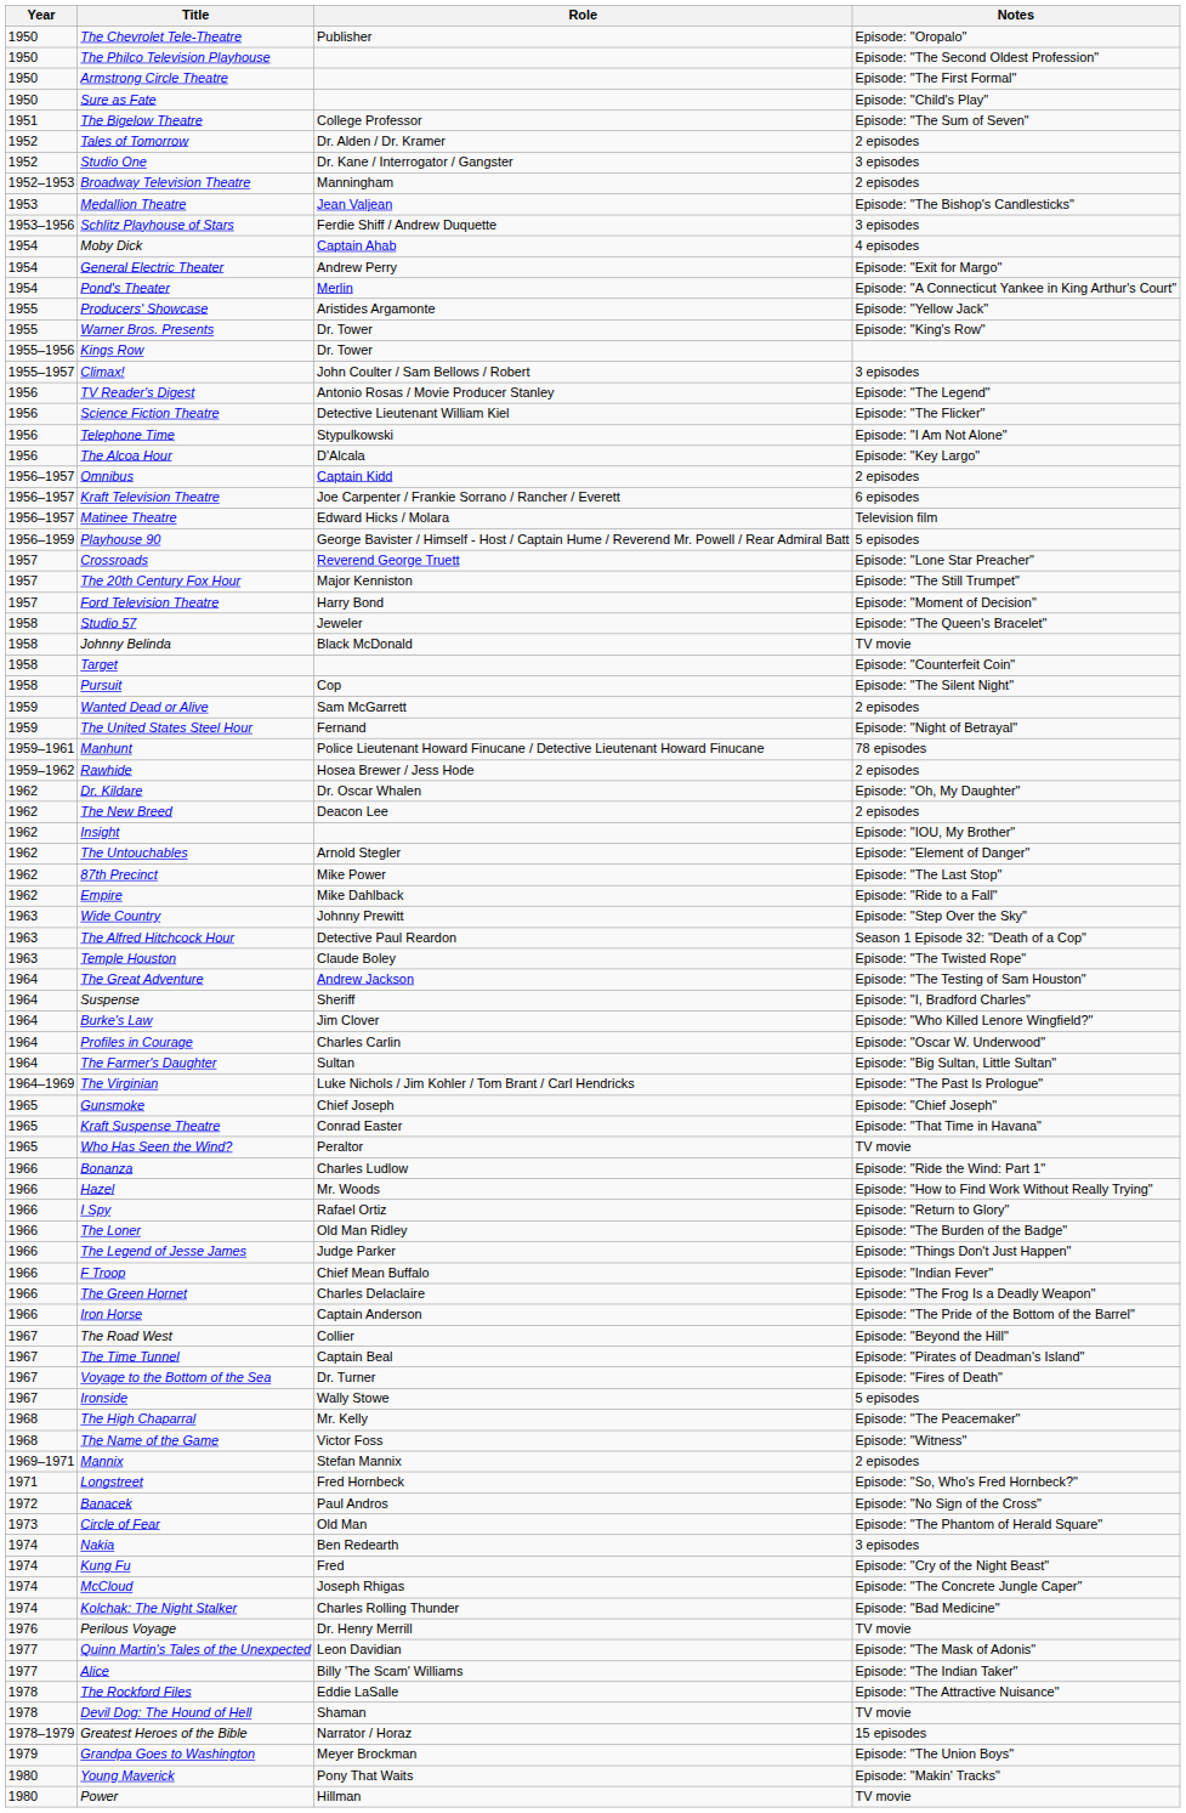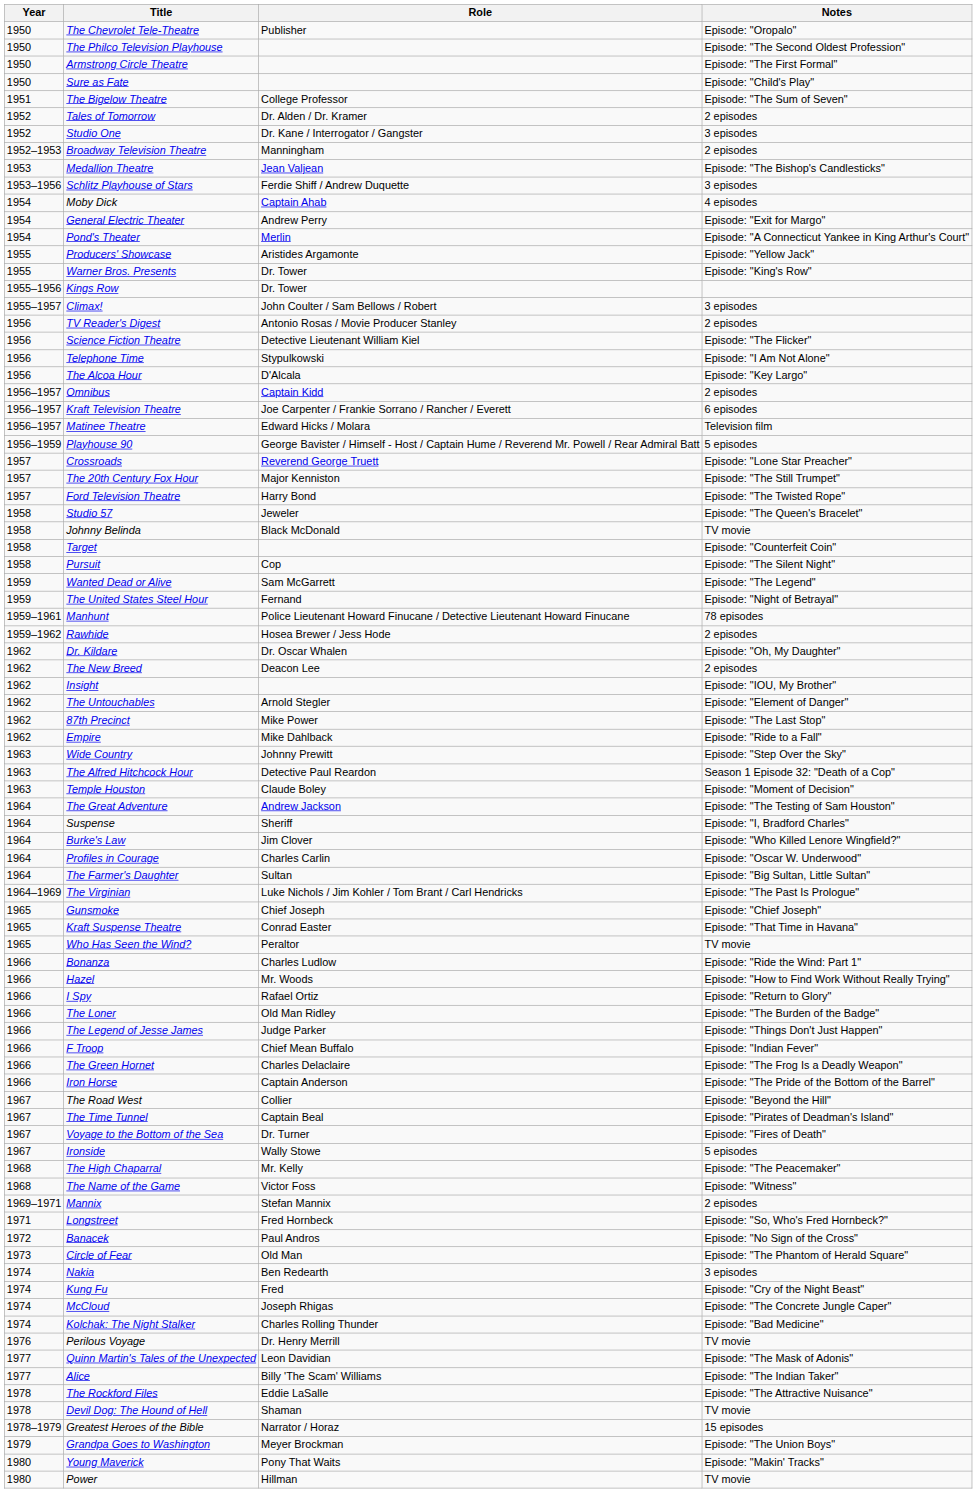TV Reader's Digest | Notes: Episode: "The Legend" -> 2 episodes
Ford Television Theatre | Notes: Episode: "Moment of Decision" -> Episode: "The Twisted Rope"
Wanted Dead or Alive | Notes: 2 episodes -> Episode: "The Legend"
Temple Houston | Notes: Episode: "The Twisted Rope" -> Episode: "Moment of Decision"
